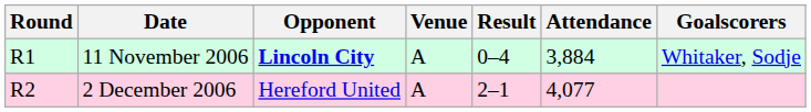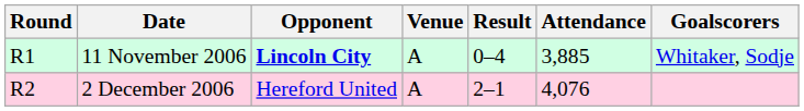11 November 2006 | Attendance: 3,884 -> 3,885
2 December 2006 | Attendance: 4,077 -> 4,076
